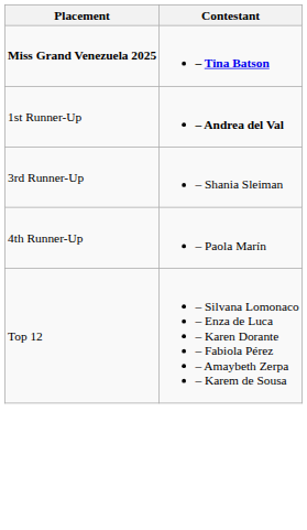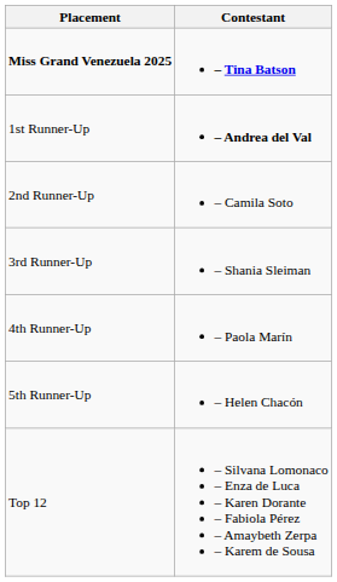+ row: 2nd Runner-Up | – Camila Soto
+ row: 5th Runner-Up | – Helen Chacón
